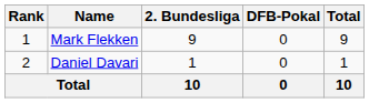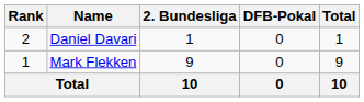rows swapped: Mark Flekken <-> Daniel Davari
